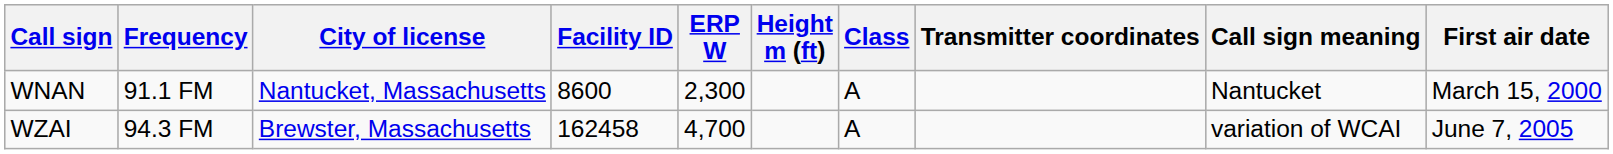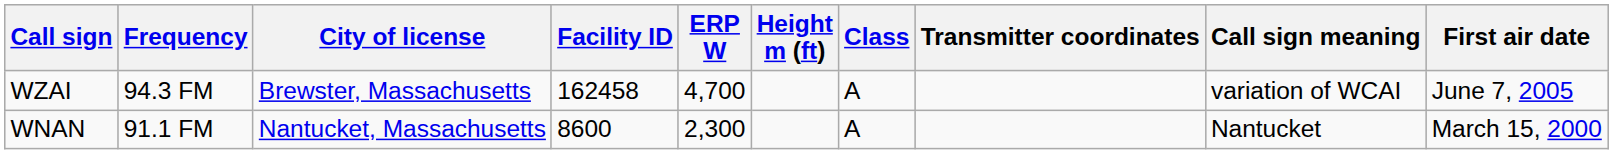rows swapped: WNAN <-> WZAI
